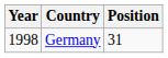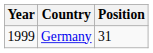Germany | Year: 1998 -> 1999
